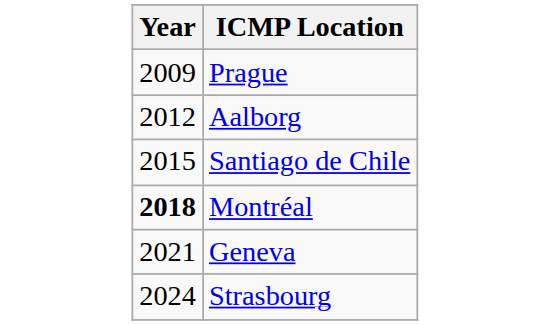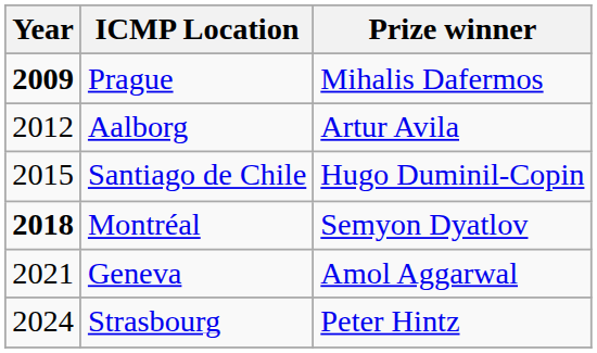+ column: Prize winner | Mihalis Dafermos | Artur Avila | Hugo Duminil-Copin | Semyon Dyatlov | Amol Aggarwal | Peter Hintz
Prague | Year: normal -> bold
